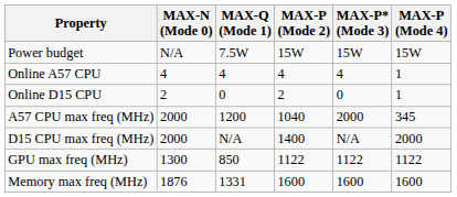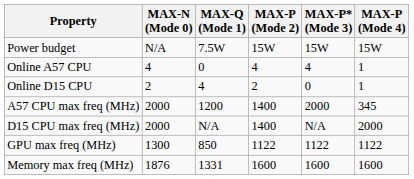Online A57 CPU | MAX-Q (Mode 1): 4 -> 0
Online D15 CPU | MAX-Q (Mode 1): 0 -> 4
A57 CPU max freq (MHz) | MAX-P (Mode 2): 1040 -> 1400
